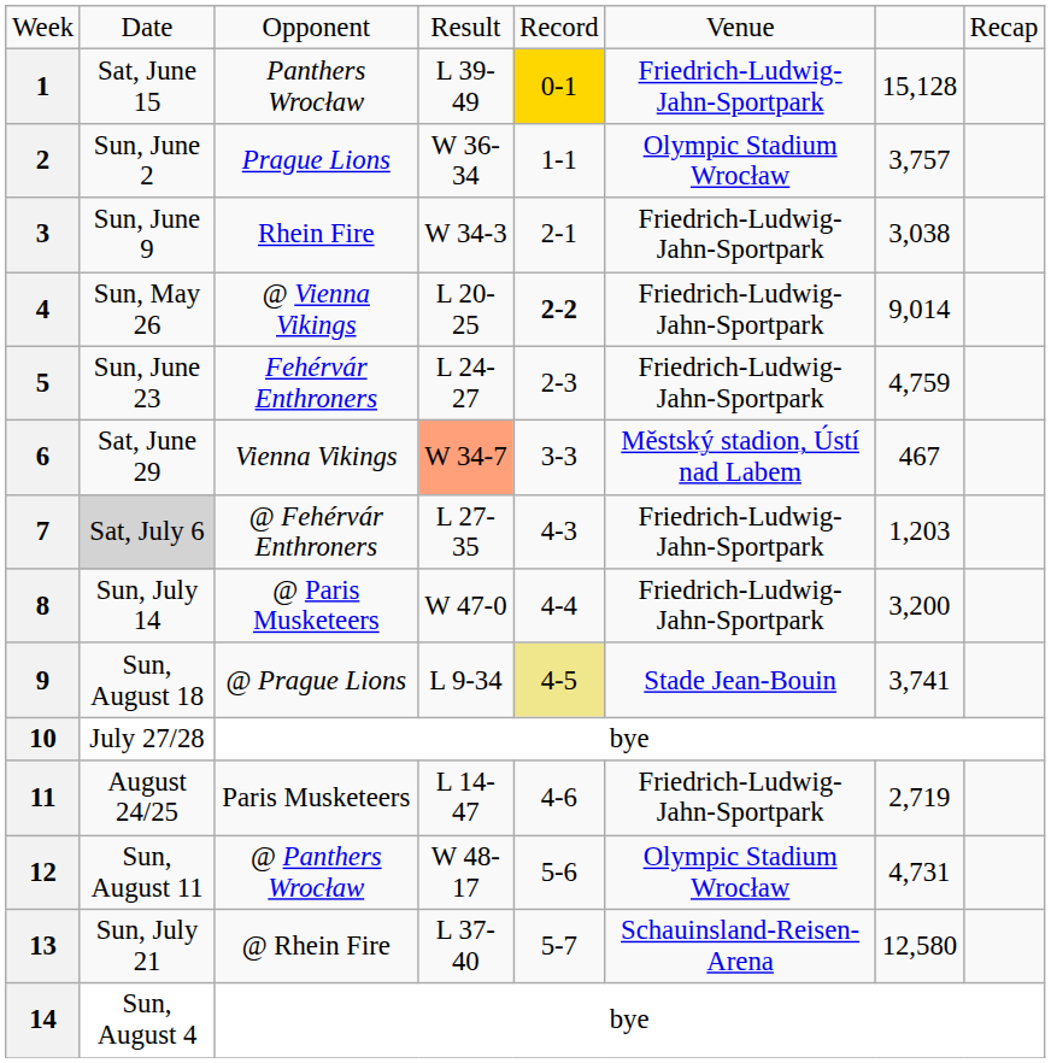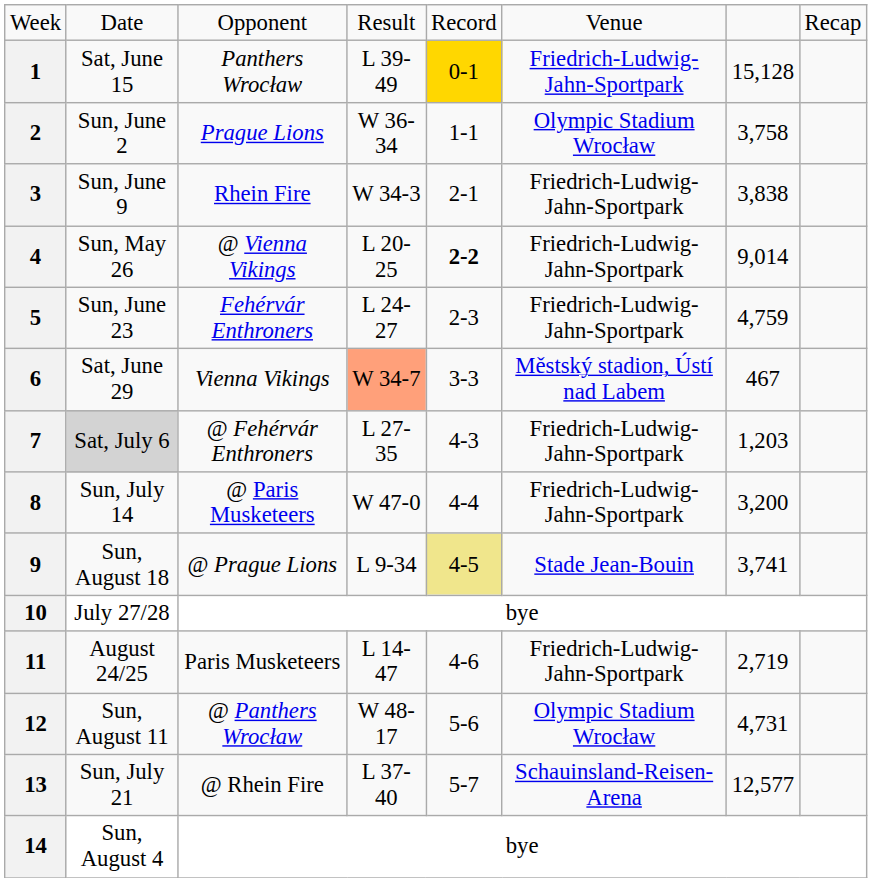2 | column 7: 3,757 -> 3,758
3 | column 7: 3,038 -> 3,838
13 | column 7: 12,580 -> 12,577
